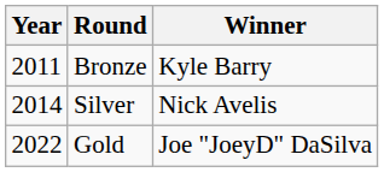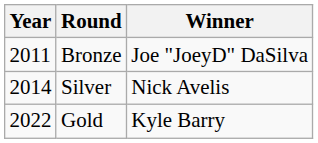Bronze | Winner: Kyle Barry -> Joe "JoeyD" DaSilva
Gold | Winner: Joe "JoeyD" DaSilva -> Kyle Barry
